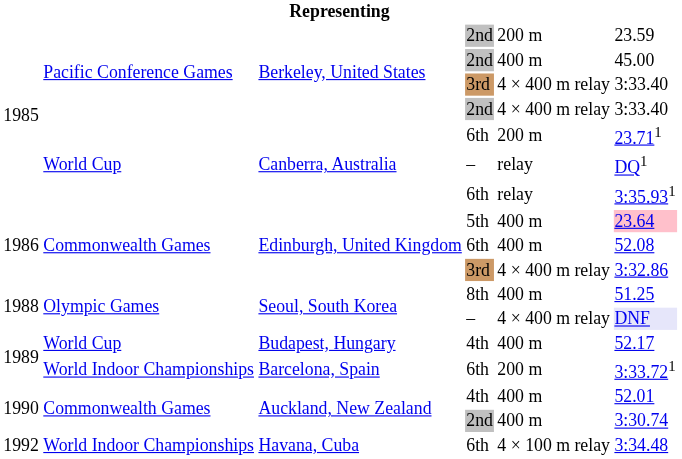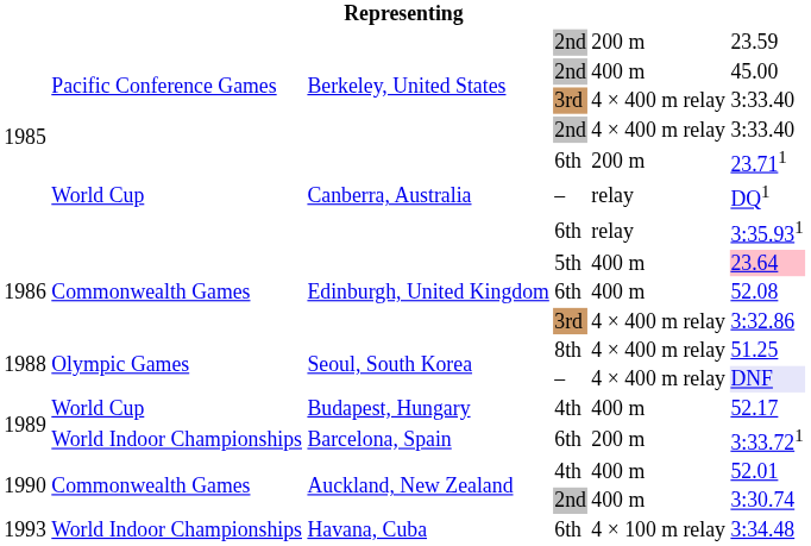Seoul, South Korea / 8th | column 5: 400 m -> 4 × 400 m relay
Havana, Cuba | column 1: 1992 -> 1993
